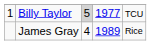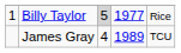Billy Taylor | column 5: TCU -> Rice
James Gray | column 5: Rice -> TCU
